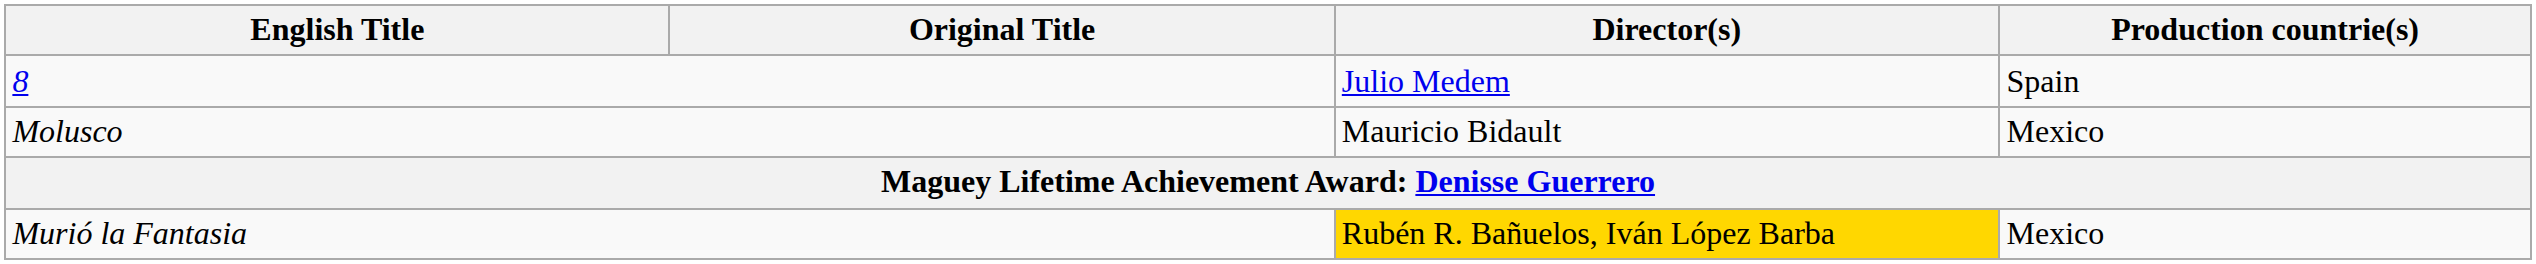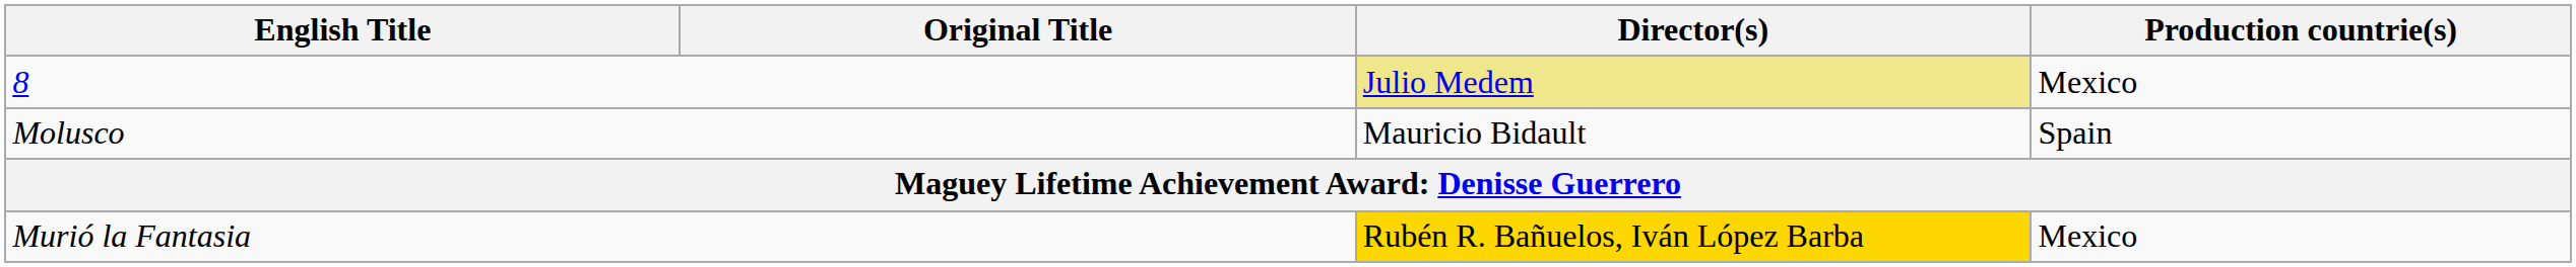8 | Director(s): no background -> khaki background
8 | Production countrie(s): Spain -> Mexico
Molusco | Production countrie(s): Mexico -> Spain
